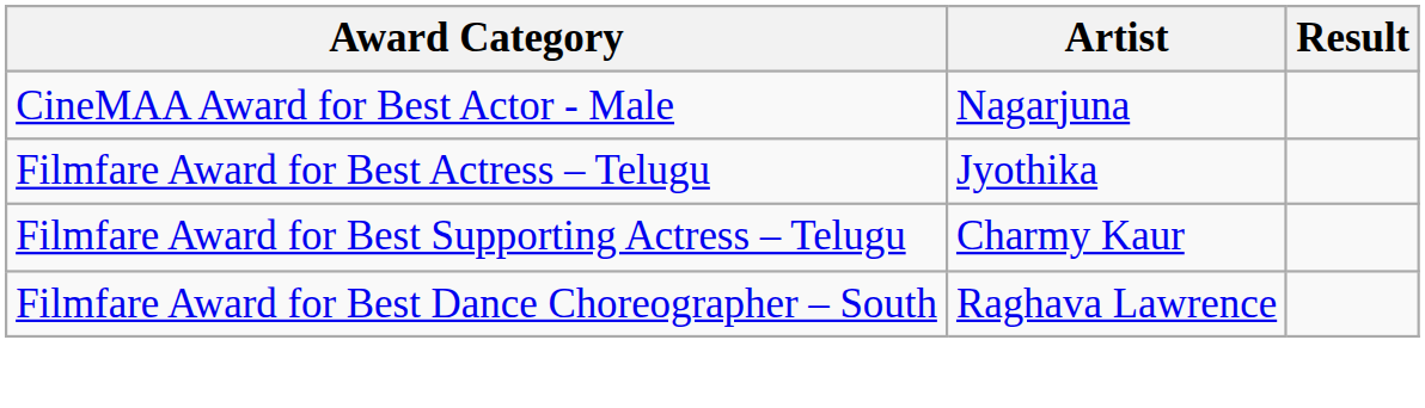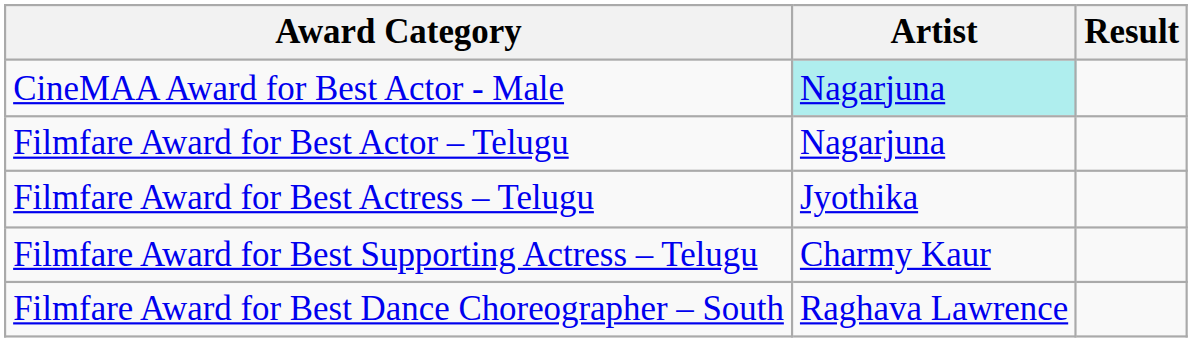CineMAA Award for Best Actor - Male | Artist: no background -> paleturquoise background
+ row: Filmfare Award for Best Actor – Telugu | Nagarjuna
